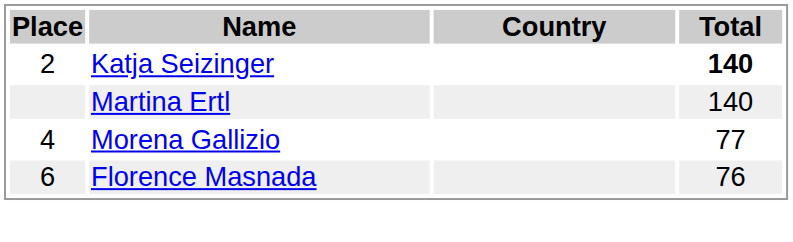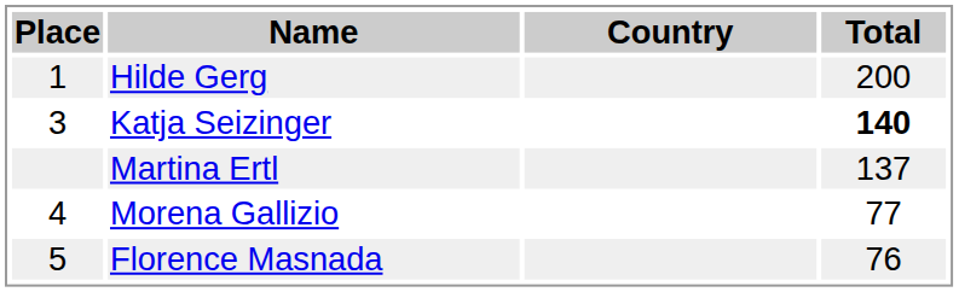+ row: 1 | Hilde Gerg | 200
Katja Seizinger | Place: 2 -> 3
Martina Ertl | Total: 140 -> 137
Florence Masnada | Place: 6 -> 5
